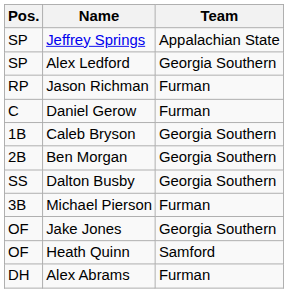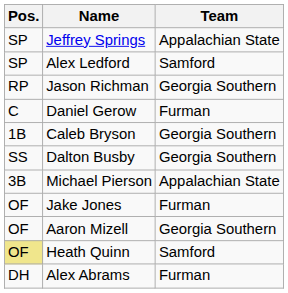Alex Ledford | Team: Georgia Southern -> Samford
Jason Richman | Team: Furman -> Georgia Southern
- row: 2B | Ben Morgan | Georgia Southern
Michael Pierson | Team: Furman -> Appalachian State
Jake Jones | Team: Georgia Southern -> Furman
+ row: OF | Aaron Mizell | Georgia Southern
Heath Quinn | Pos.: no background -> khaki background
